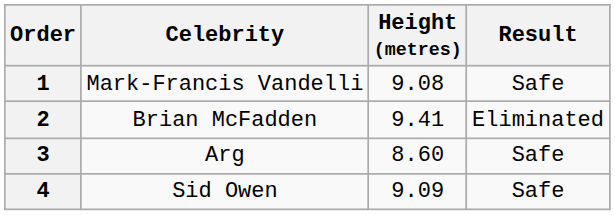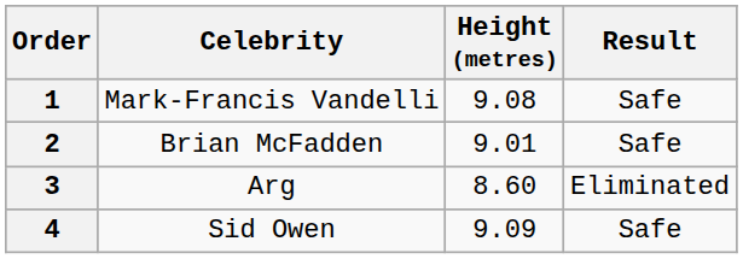2 | Height (metres): 9.41 -> 9.01
2 | Result: Eliminated -> Safe
3 | Result: Safe -> Eliminated
